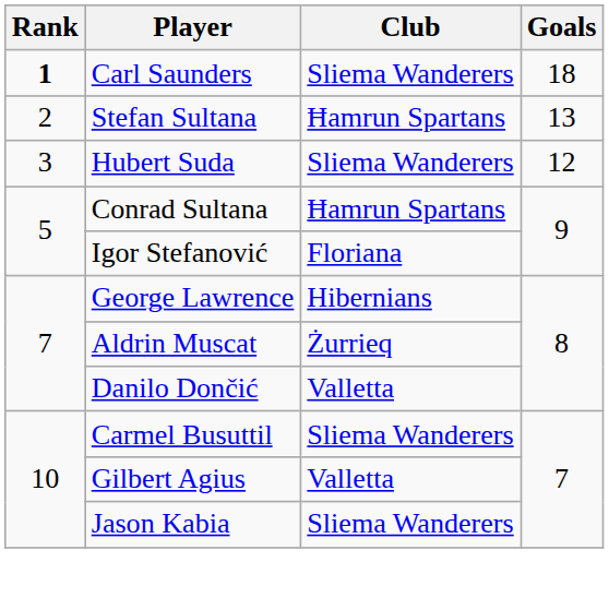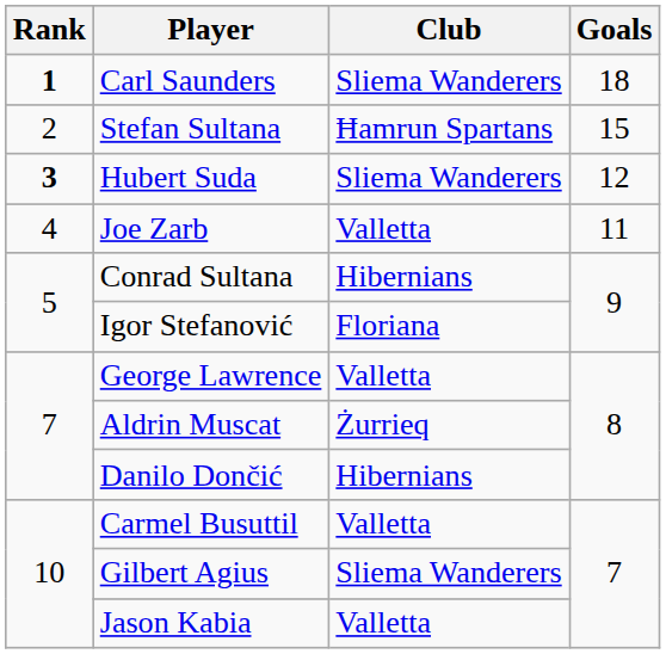Stefan Sultana | Goals: 13 -> 15
Hubert Suda | Rank: normal -> bold
+ row: 4 | Joe Zarb | Valletta | 11
Conrad Sultana | Club: Ħamrun Spartans -> Hibernians
George Lawrence | Club: Hibernians -> Valletta
Danilo Dončić | Club: Valletta -> Hibernians
Carmel Busuttil | Club: Sliema Wanderers -> Valletta
Gilbert Agius | Club: Valletta -> Sliema Wanderers
Jason Kabia | Club: Sliema Wanderers -> Valletta
